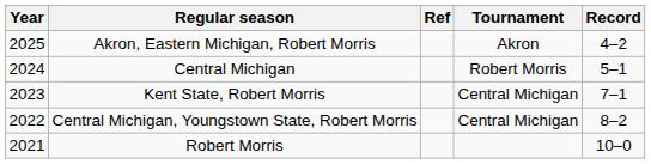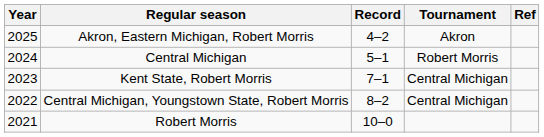columns swapped: Record <-> Ref
